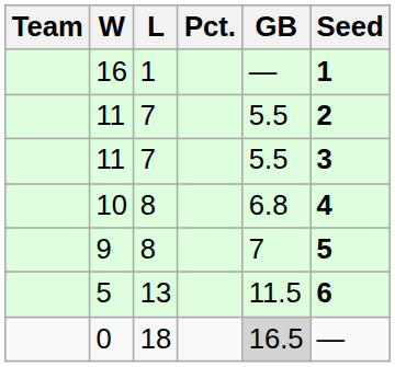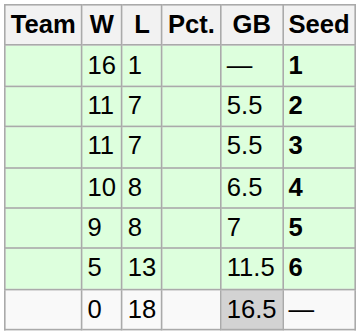10 | GB: 6.8 -> 6.5
